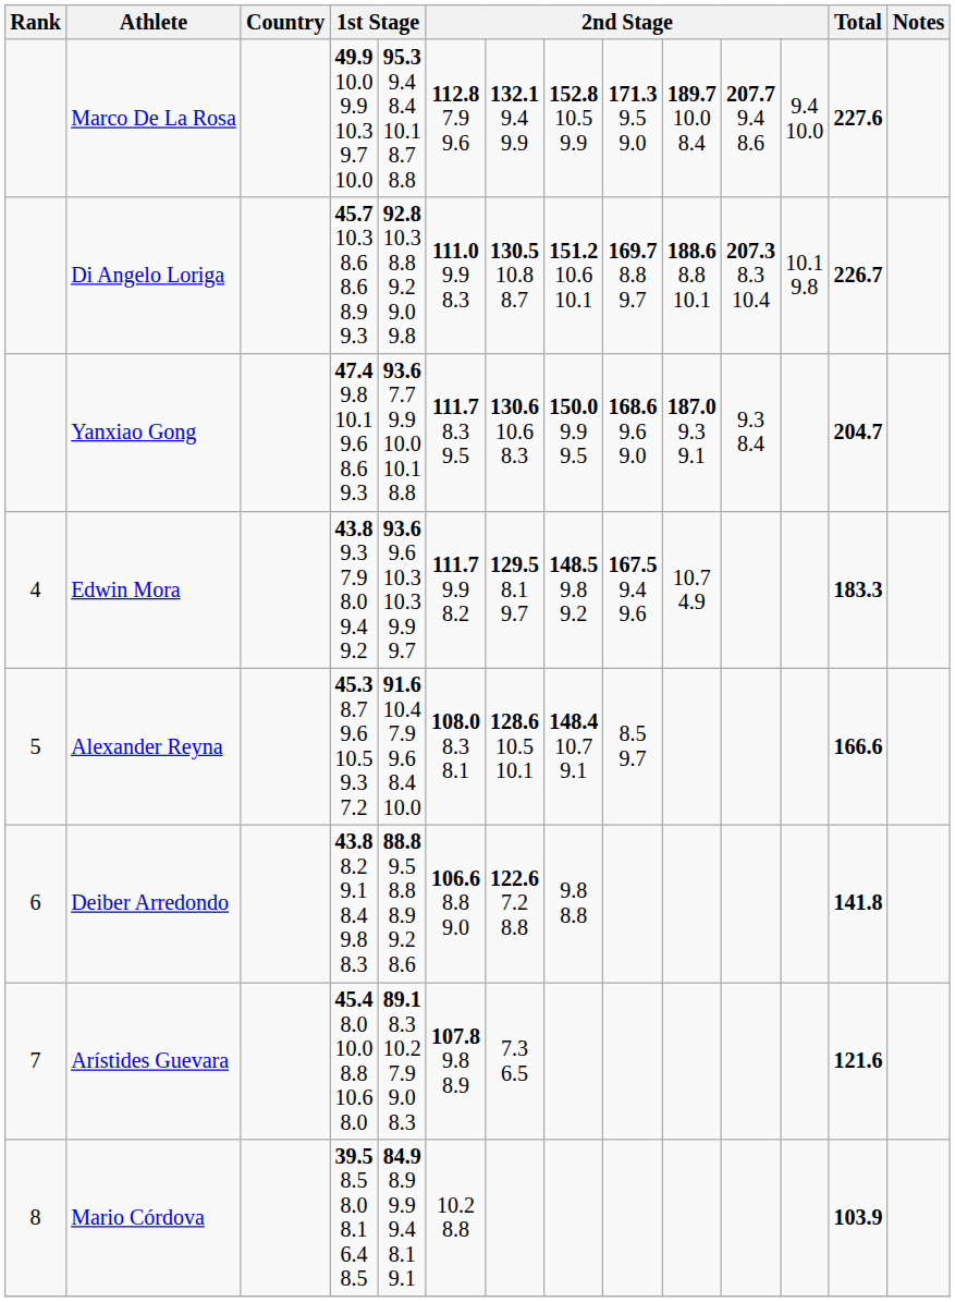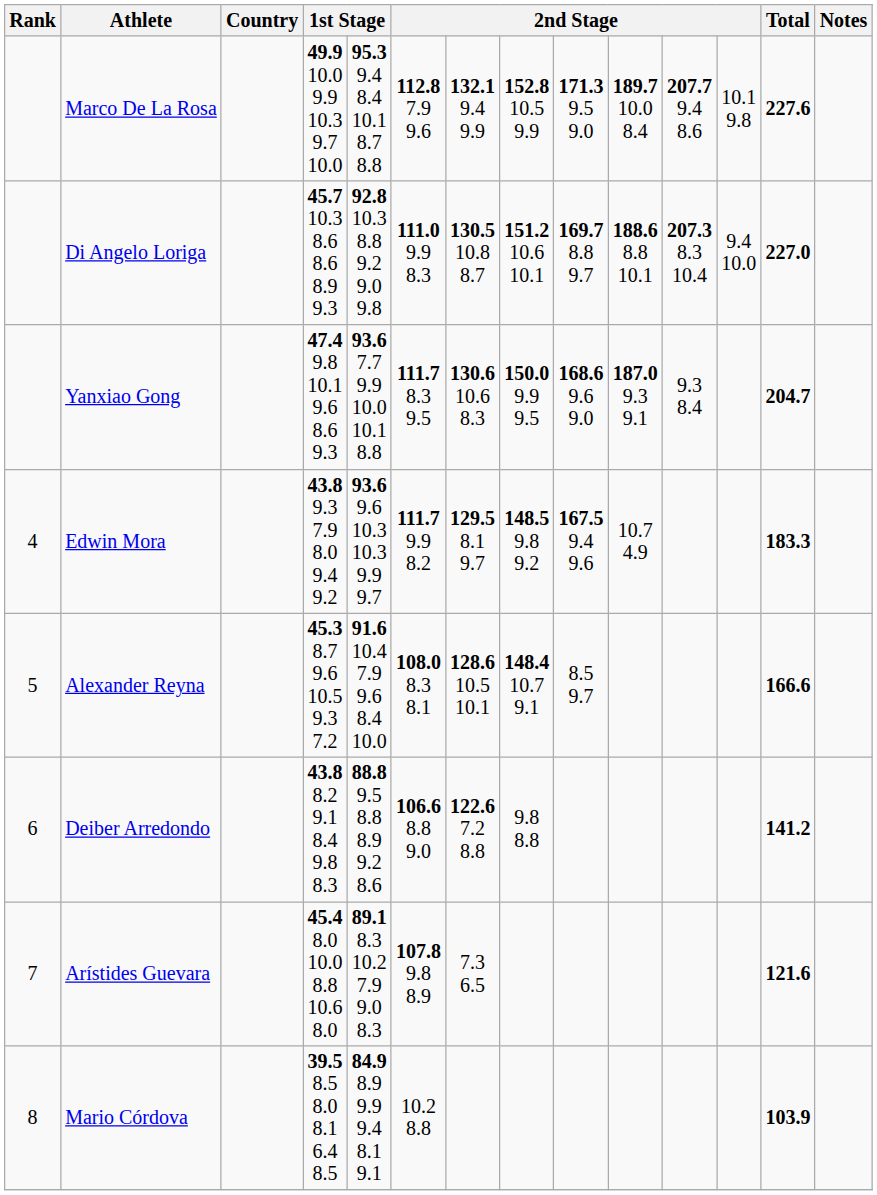Marco De La Rosa | column 12: 9.4 10.0 -> 10.1 9.8
Di Angelo Loriga | column 12: 10.1 9.8 -> 9.4 10.0
Di Angelo Loriga | Total: 226.7 -> 227.0
Deiber Arredondo | Total: 141.8 -> 141.2
